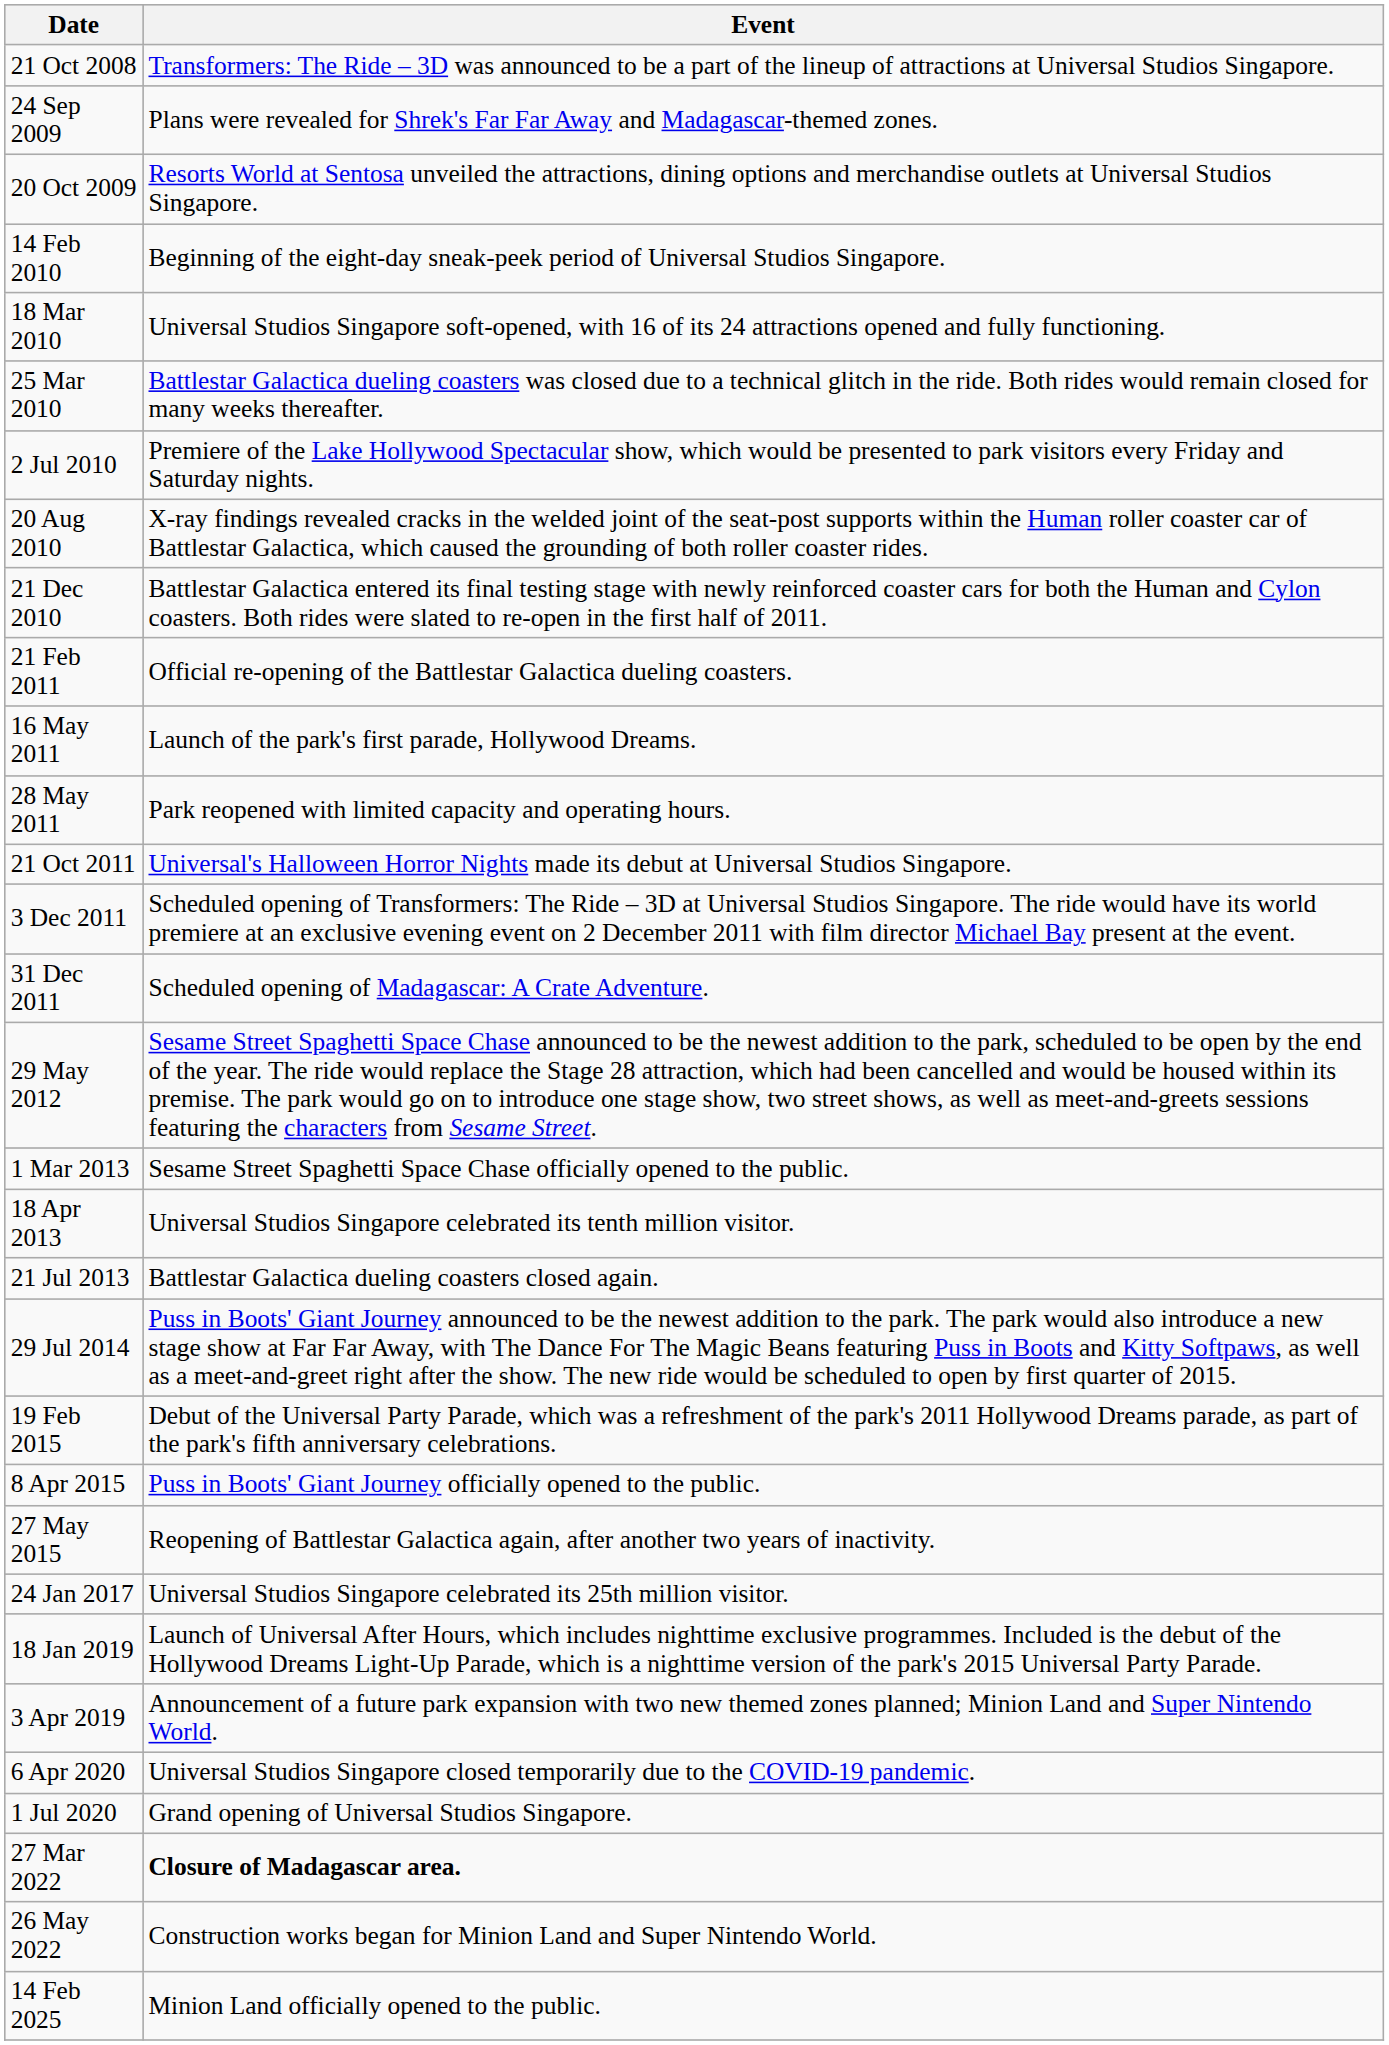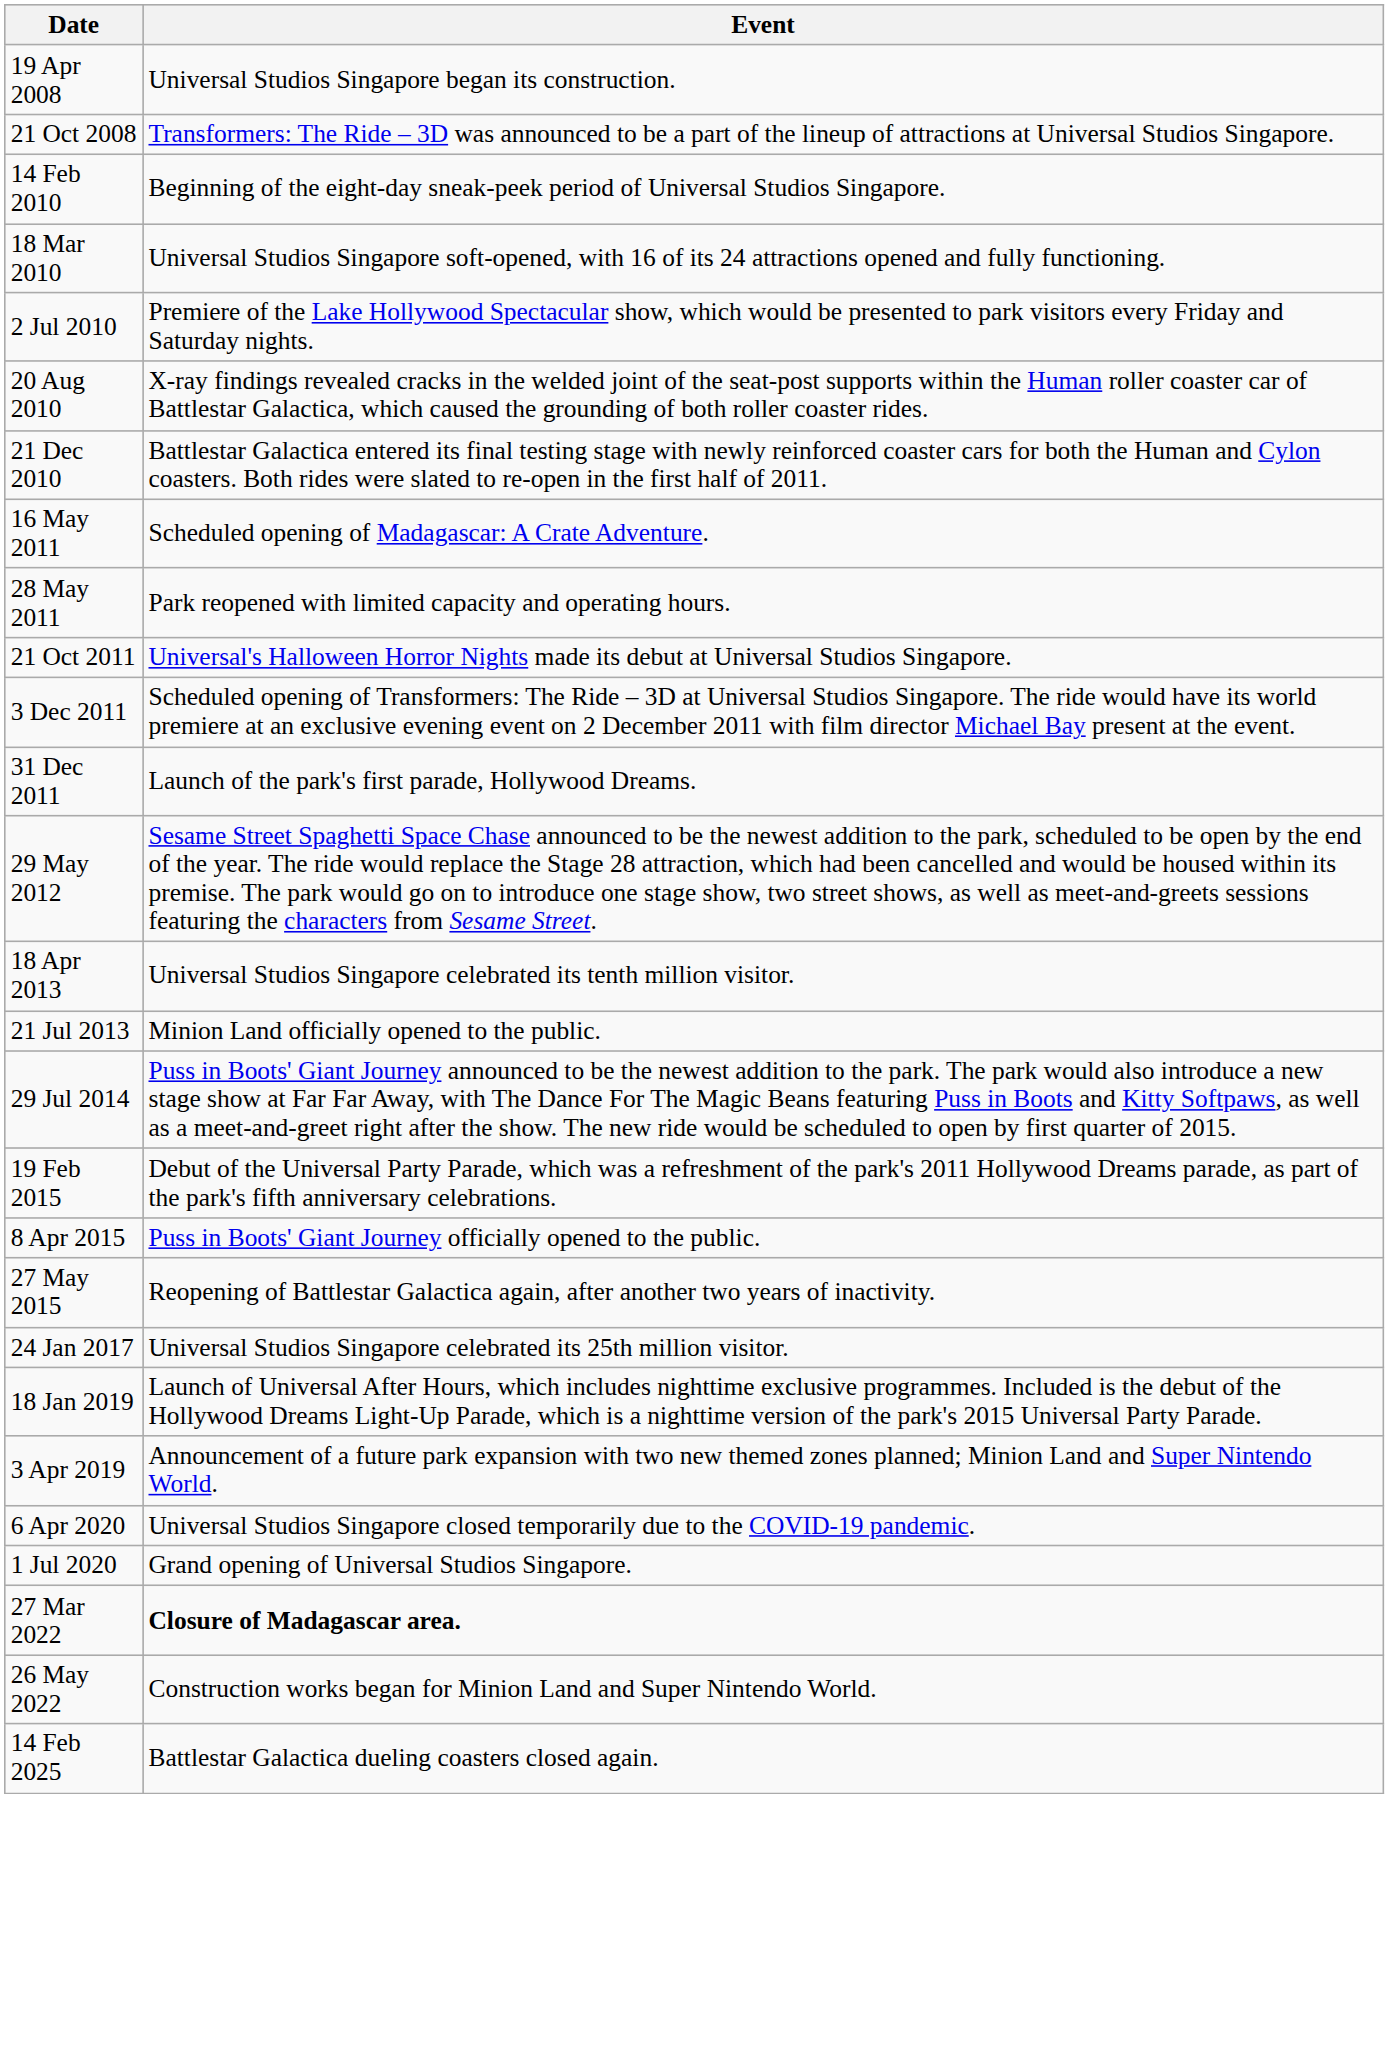+ row: 19 Apr 2008 | Universal Studios Singapore began its construction.
- row: 24 Sep 2009 | Plans were revealed for Shrek's Far Far Away and Madagascar-themed zones.
- row: 20 Oct 2009 | Resorts World at Sentosa unveiled the attractions, dining options and merchandise outlets at Universal Studios Singapore.
- row: 25 Mar 2010 | Battlestar Galactica dueling coasters was closed due to a technical glitch in the ride. Both rides would remain closed for many weeks thereafter.
- row: 21 Feb 2011 | Official re-opening of the Battlestar Galactica dueling coasters.
16 May 2011 | Event: Launch of the park's first parade, Hollywood Dreams. -> Scheduled opening of Madagascar: A Crate Adventure.
31 Dec 2011 | Event: Scheduled opening of Madagascar: A Crate Adventure. -> Launch of the park's first parade, Hollywood Dreams.
- row: 1 Mar 2013 | Sesame Street Spaghetti Space Chase officially opened to the public.
21 Jul 2013 | Event: Battlestar Galactica dueling coasters closed again. -> Minion Land officially opened to the public.
14 Feb 2025 | Event: Minion Land officially opened to the public. -> Battlestar Galactica dueling coasters closed again.
